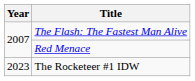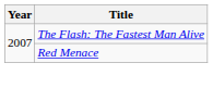- row: 2023 | The Rocketeer #1 IDW
